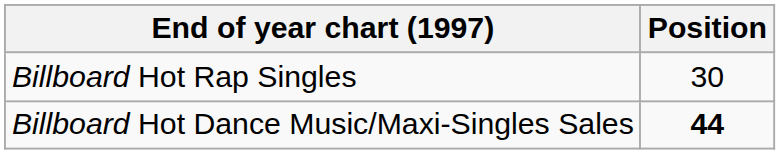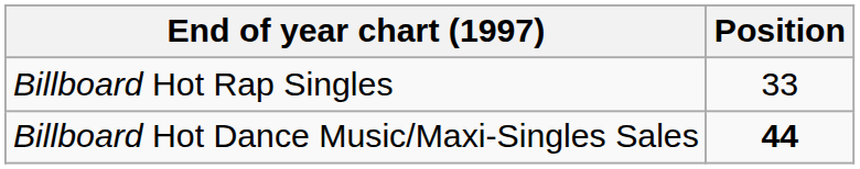Billboard Hot Rap Singles | Position: 30 -> 33
